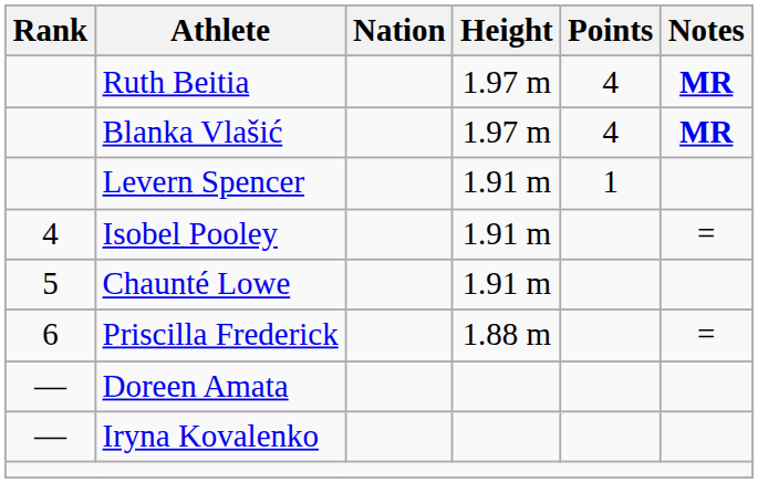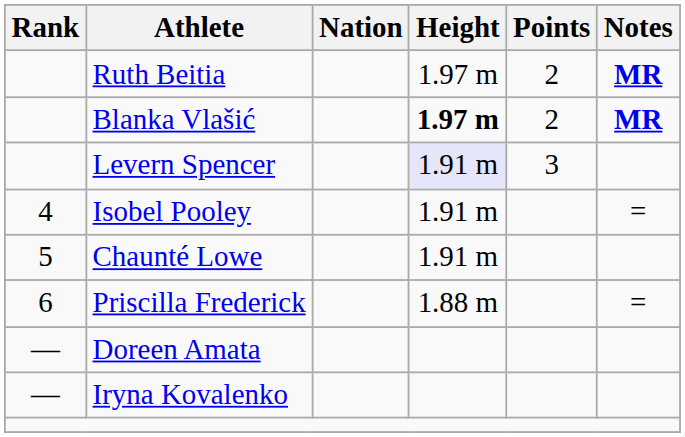Ruth Beitia | Points: 4 -> 2
Blanka Vlašić | Height: normal -> bold
Blanka Vlašić | Points: 4 -> 2
Levern Spencer | Height: no background -> lavender background
Levern Spencer | Points: 1 -> 3
